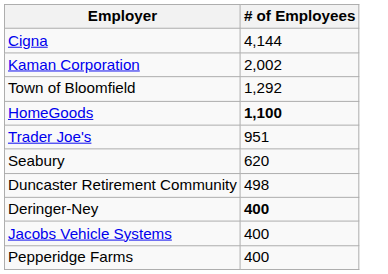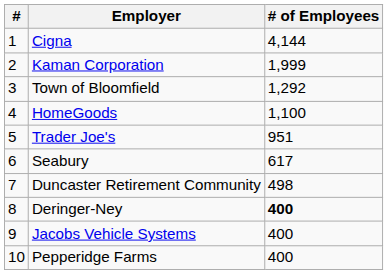+ column: # | 1 | 2 | 3 | 4 | 5 | 6 | 7 | 8 | 9 | 10
Kaman Corporation | # of Employees: 2,002 -> 1,999
HomeGoods | # of Employees: bold -> normal
Seabury | # of Employees: 620 -> 617
